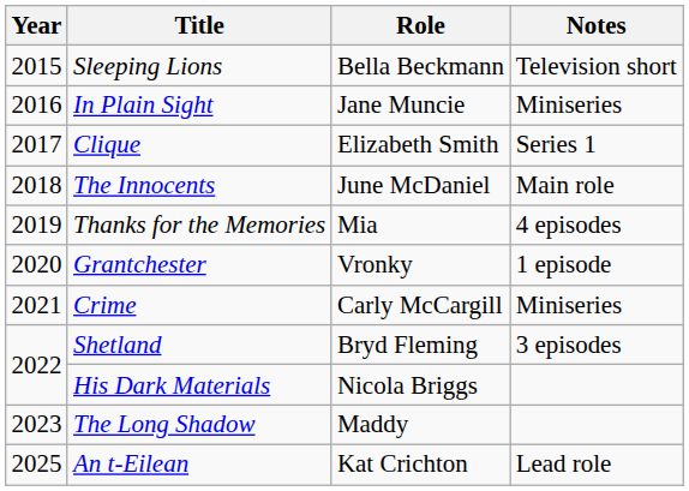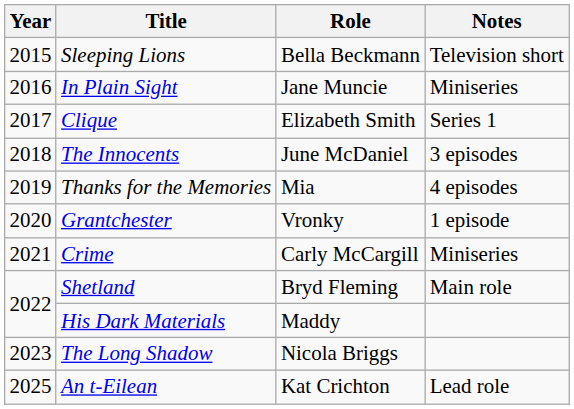The Innocents | Notes: Main role -> 3 episodes
Shetland | Notes: 3 episodes -> Main role
His Dark Materials | Role: Nicola Briggs -> Maddy
The Long Shadow | Role: Maddy -> Nicola Briggs
